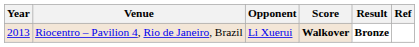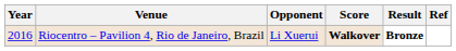Riocentro – Pavilion 4, Rio de Janeiro, Brazil | Year: 2013 -> 2016
